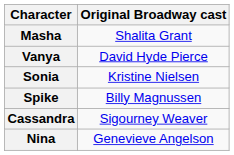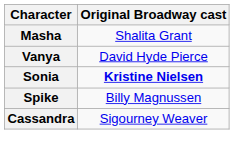Sonia | Original Broadway cast: normal -> bold
- row: Nina | Genevieve Angelson
